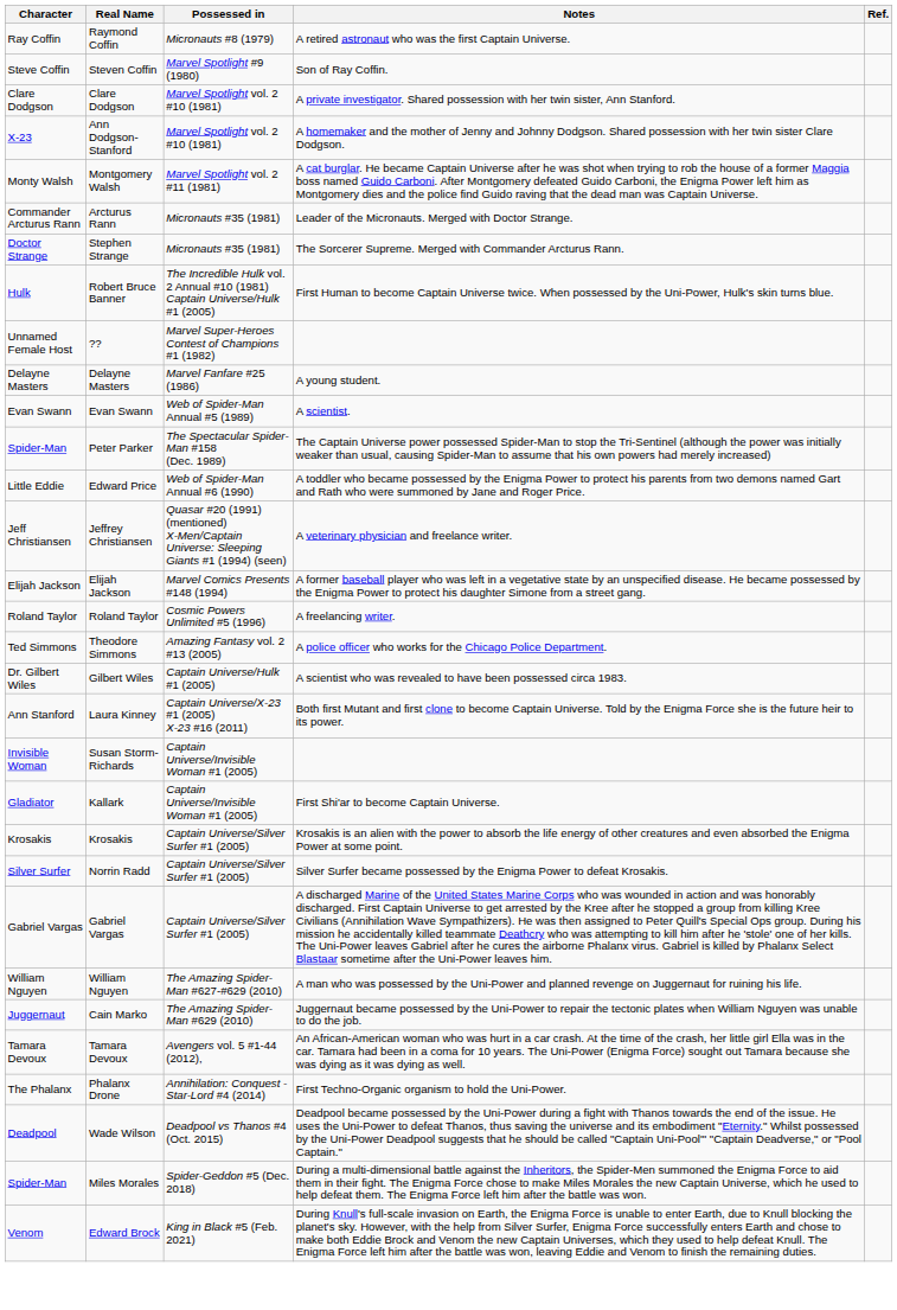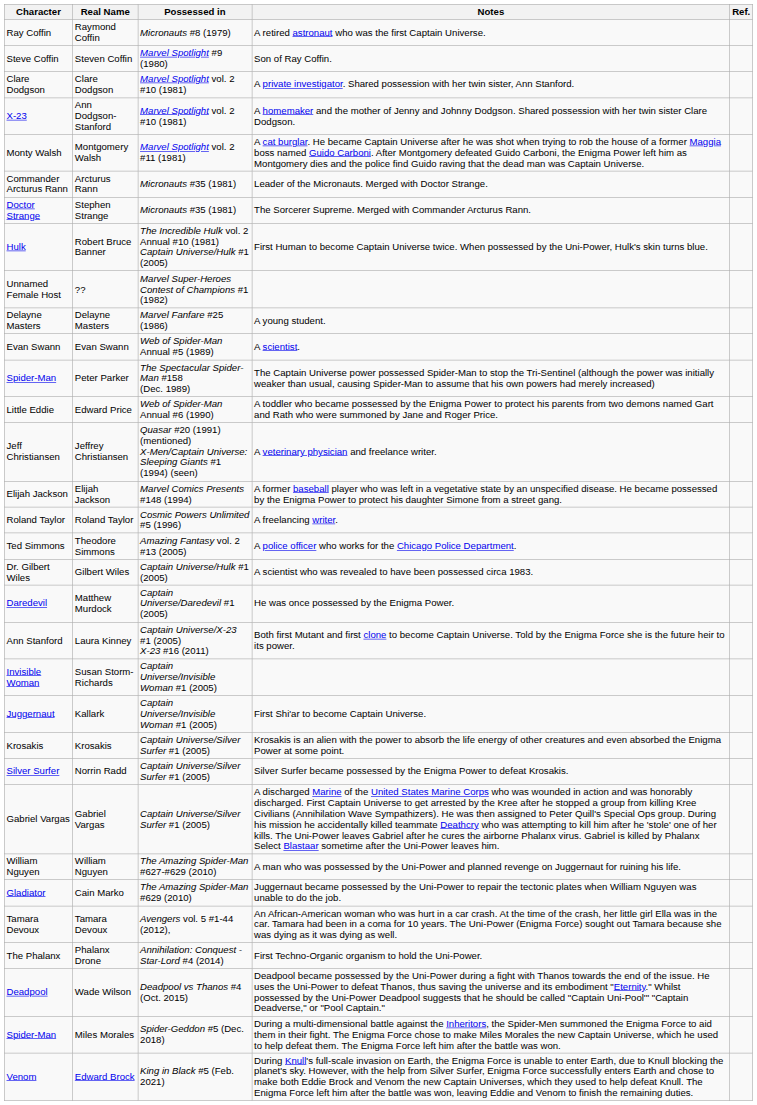+ row: Daredevil | Matthew Murdock | Captain Universe/Daredevil #1 (2005) | He was once possessed by the Enigma Power.
Kallark | Character: Gladiator -> Juggernaut
Cain Marko | Character: Juggernaut -> Gladiator
